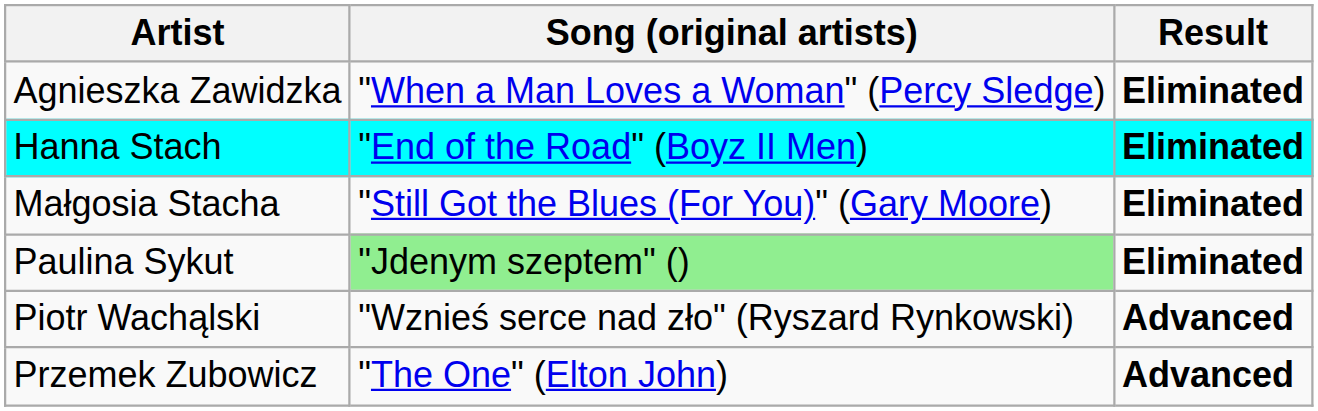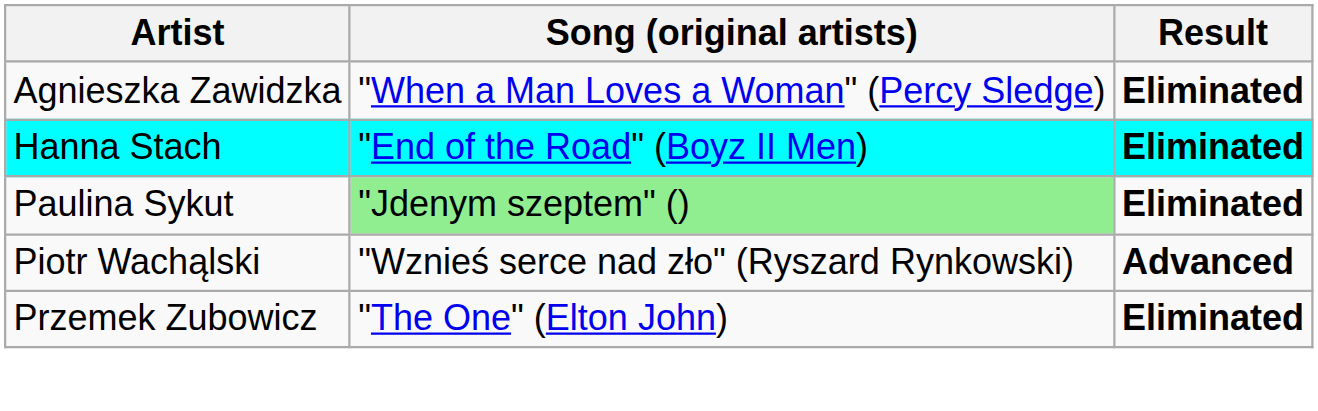- row: Małgosia Stacha | "Still Got the Blues (For You)" (Gary Moore) | Eliminated
Przemek Zubowicz | Result: Advanced -> Eliminated
